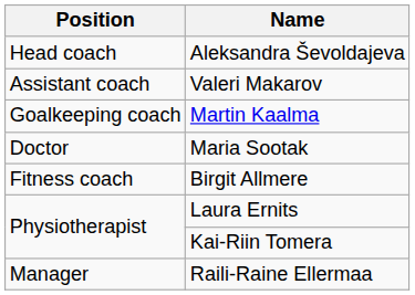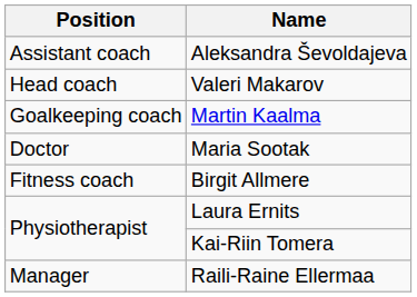Aleksandra Ševoldajeva | Position: Head coach -> Assistant coach
Valeri Makarov | Position: Assistant coach -> Head coach
